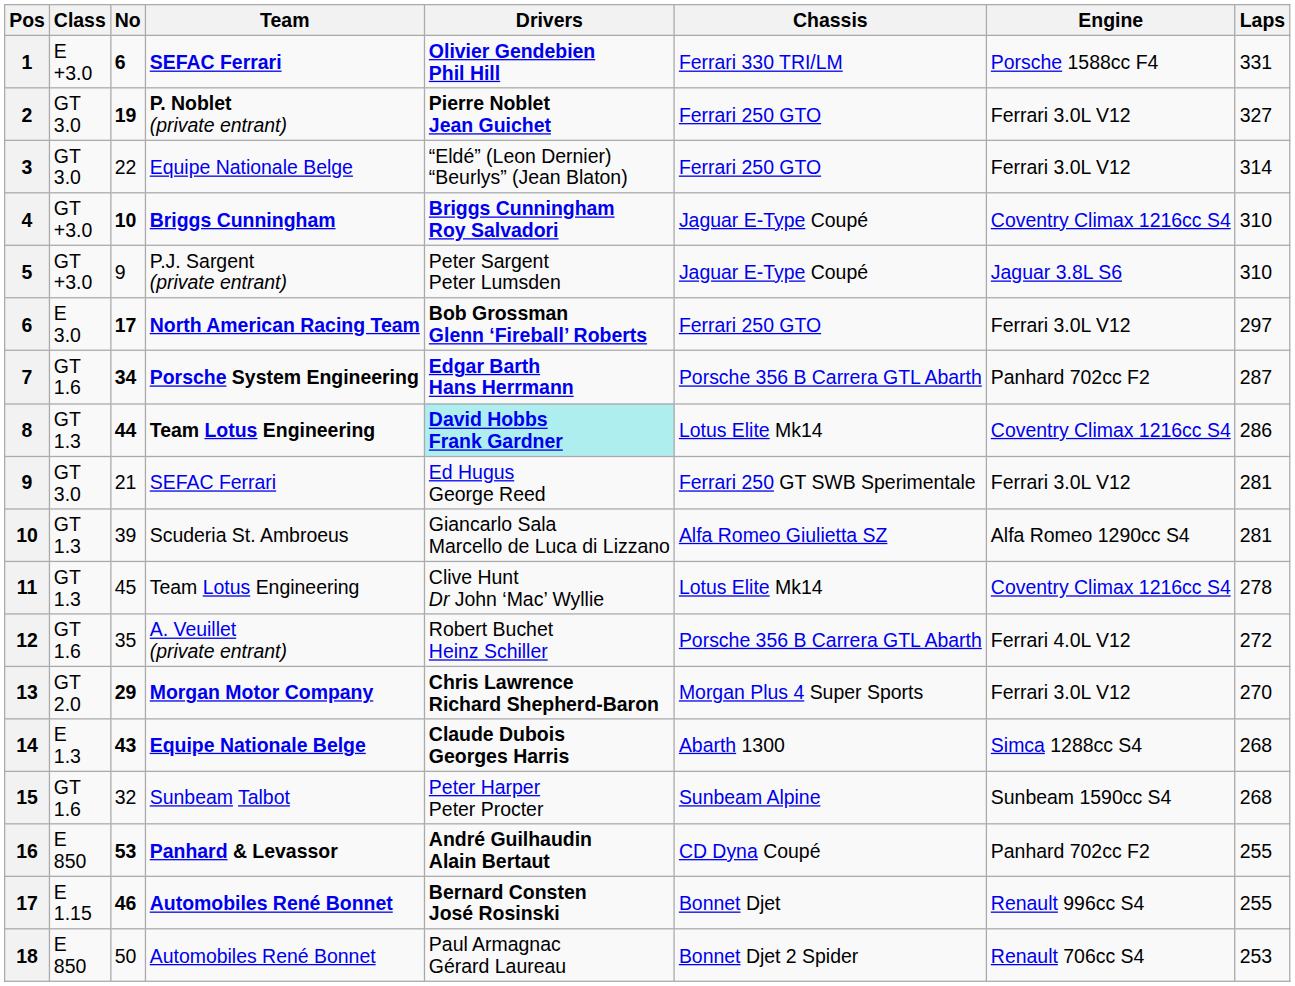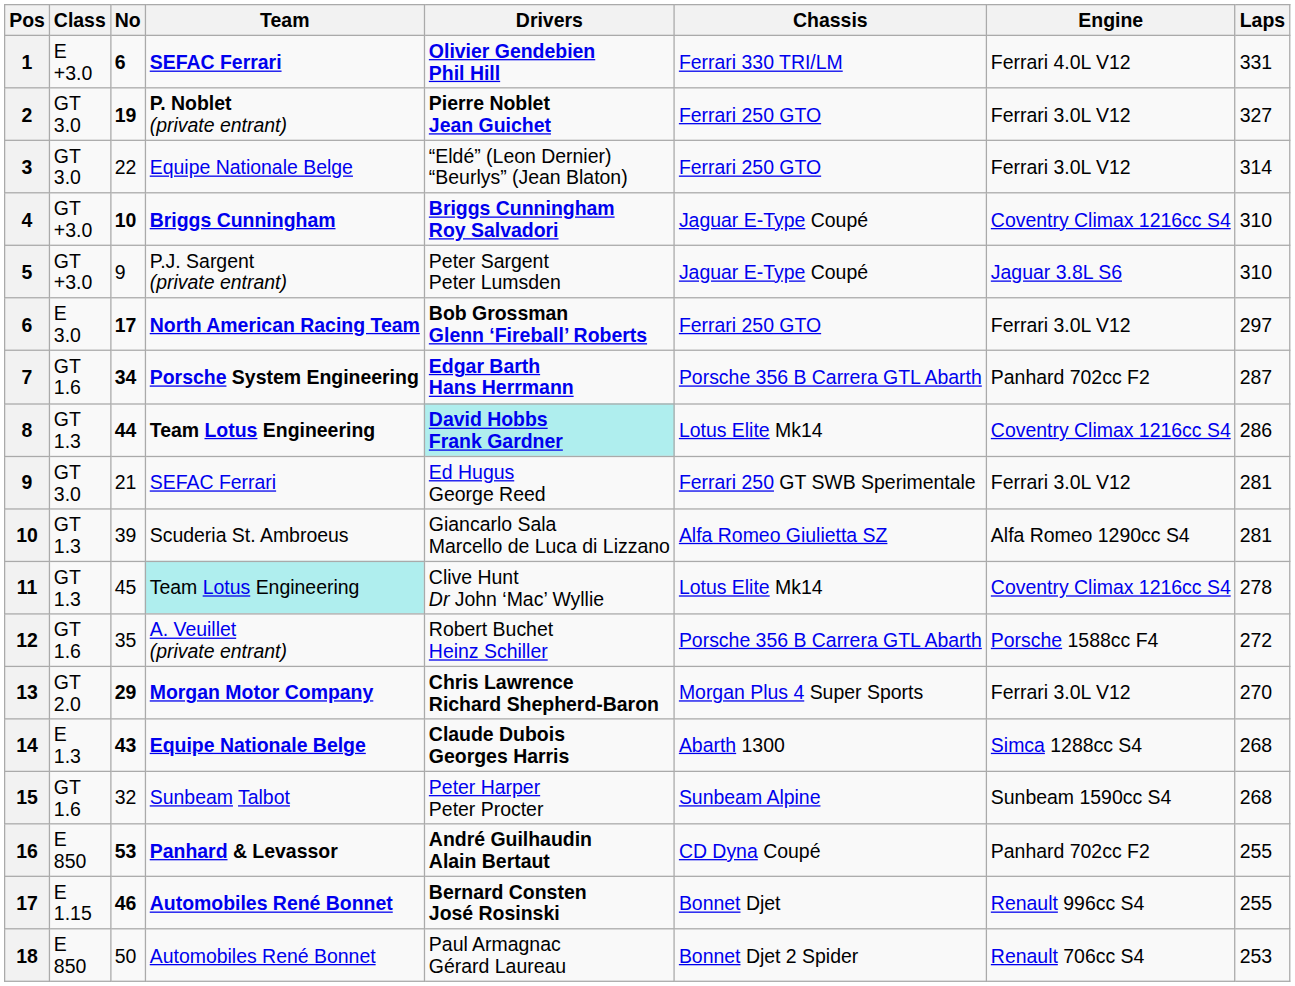1 | Engine: Porsche 1588cc F4 -> Ferrari 4.0L V12
11 | Team: no background -> paleturquoise background
12 | Engine: Ferrari 4.0L V12 -> Porsche 1588cc F4
